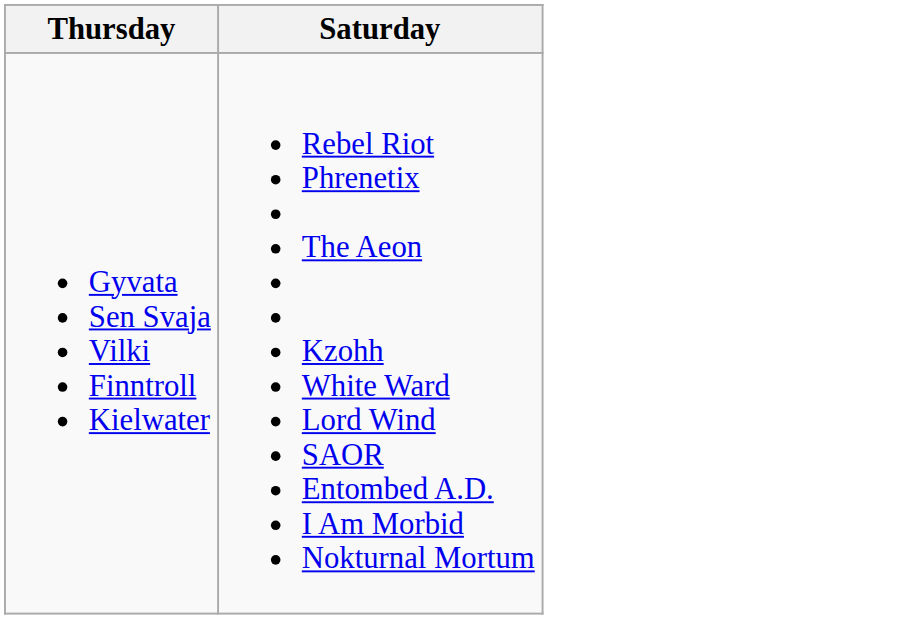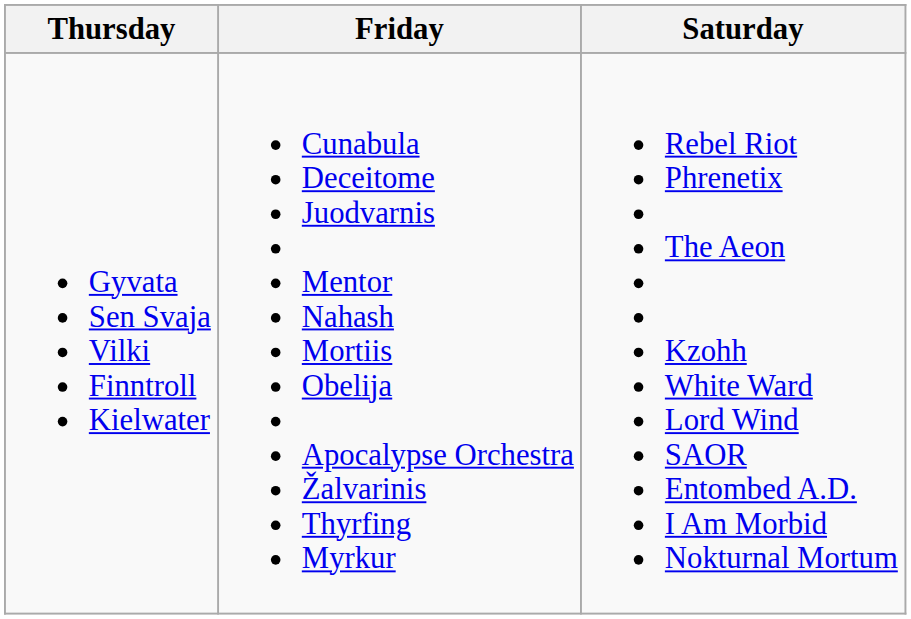+ column: Friday | Cunabula Deceitome Juodvarnis Mentor Nahash Mortiis Obelija Apocalypse Orchestra Žalvarinis Thyrfing Myrkur
